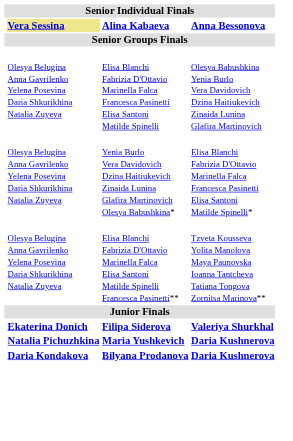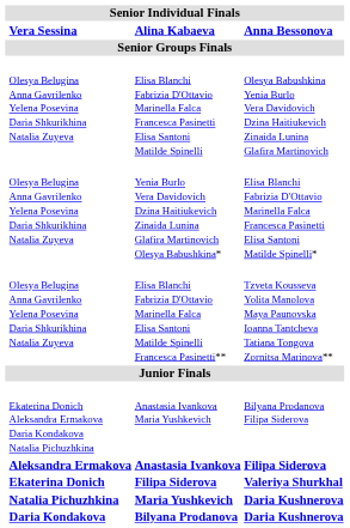Alina Kabaeva | column 2: khaki background -> no background
+ row: Ekaterina Donich Aleksandra Ermakova Daria Kondakova Natalia Pichuzhkina | Anastasia Ivankova Maria Yushkevich | Bilyana Prodanova Filipa Siderova
+ row: Aleksandra Ermakova | Anastasia Ivankova | Filipa Siderova
